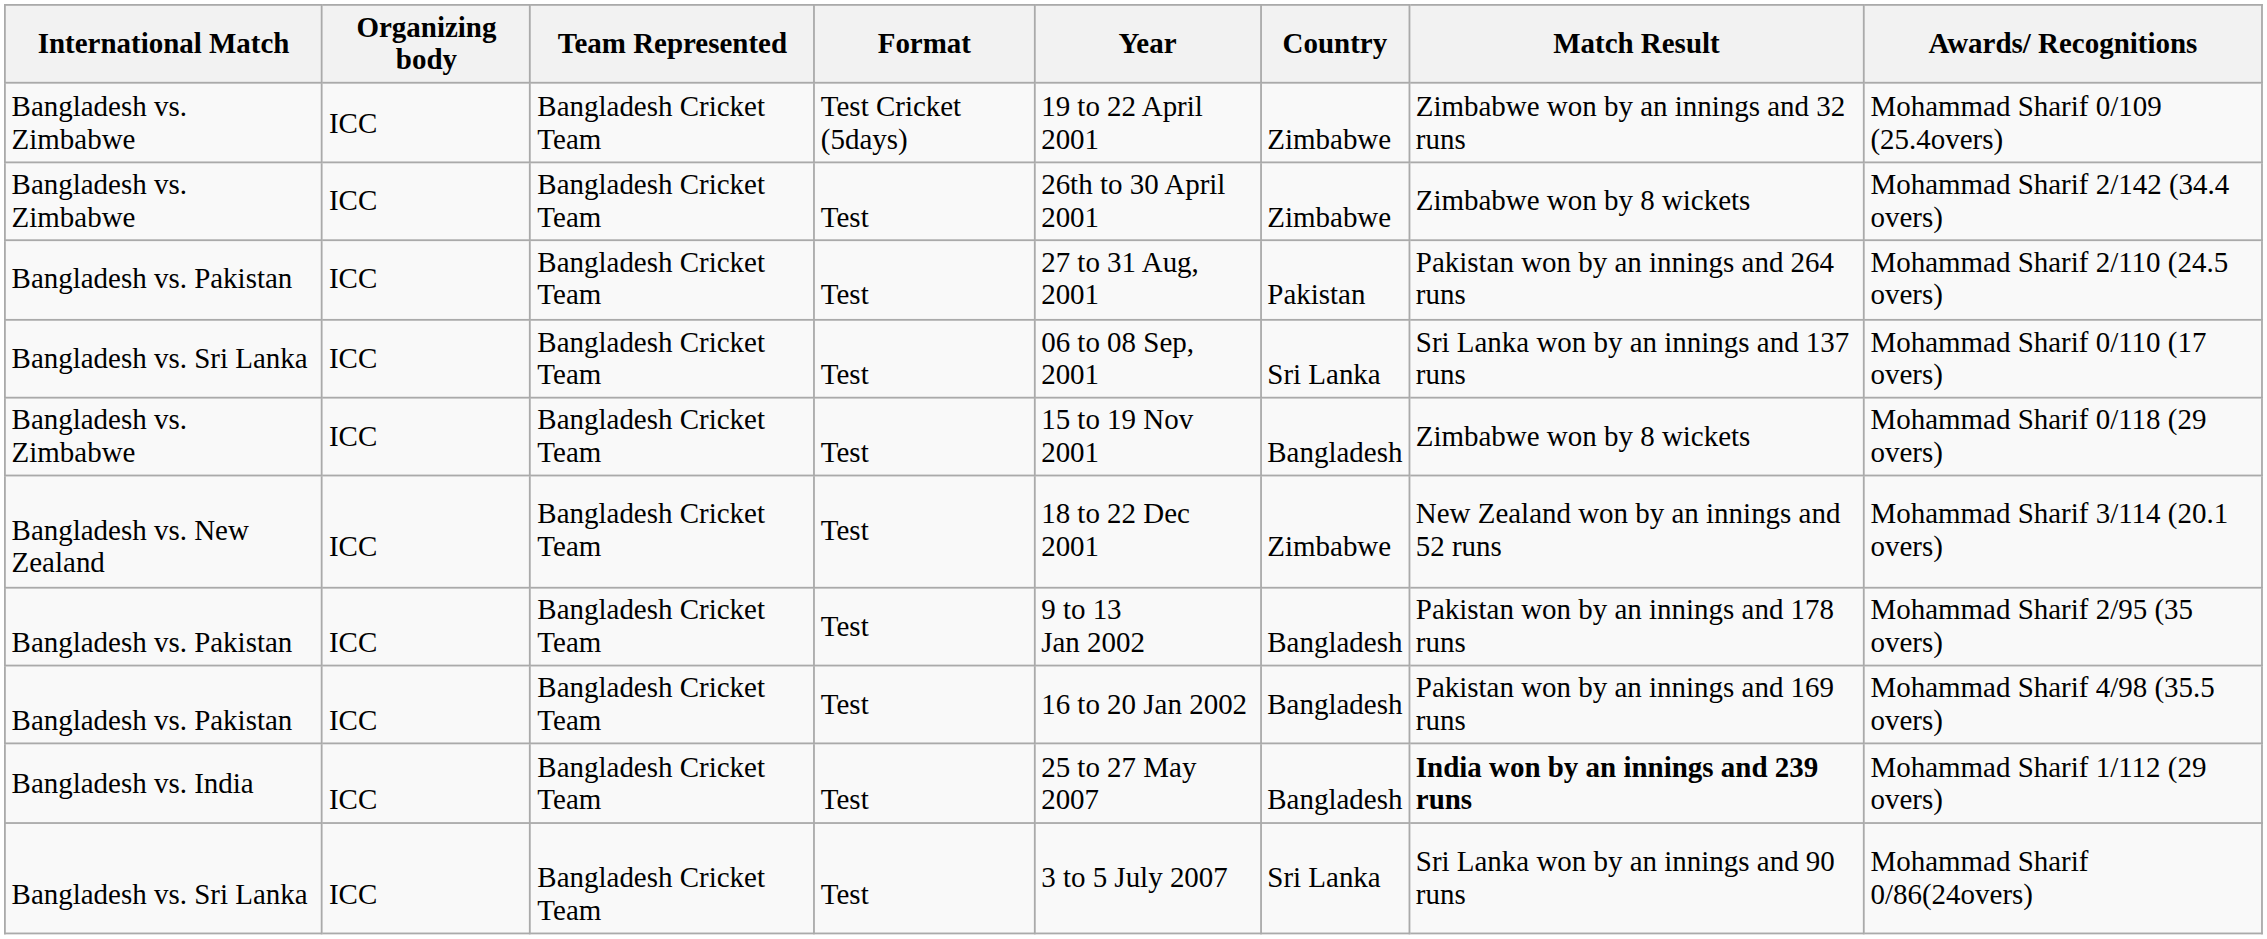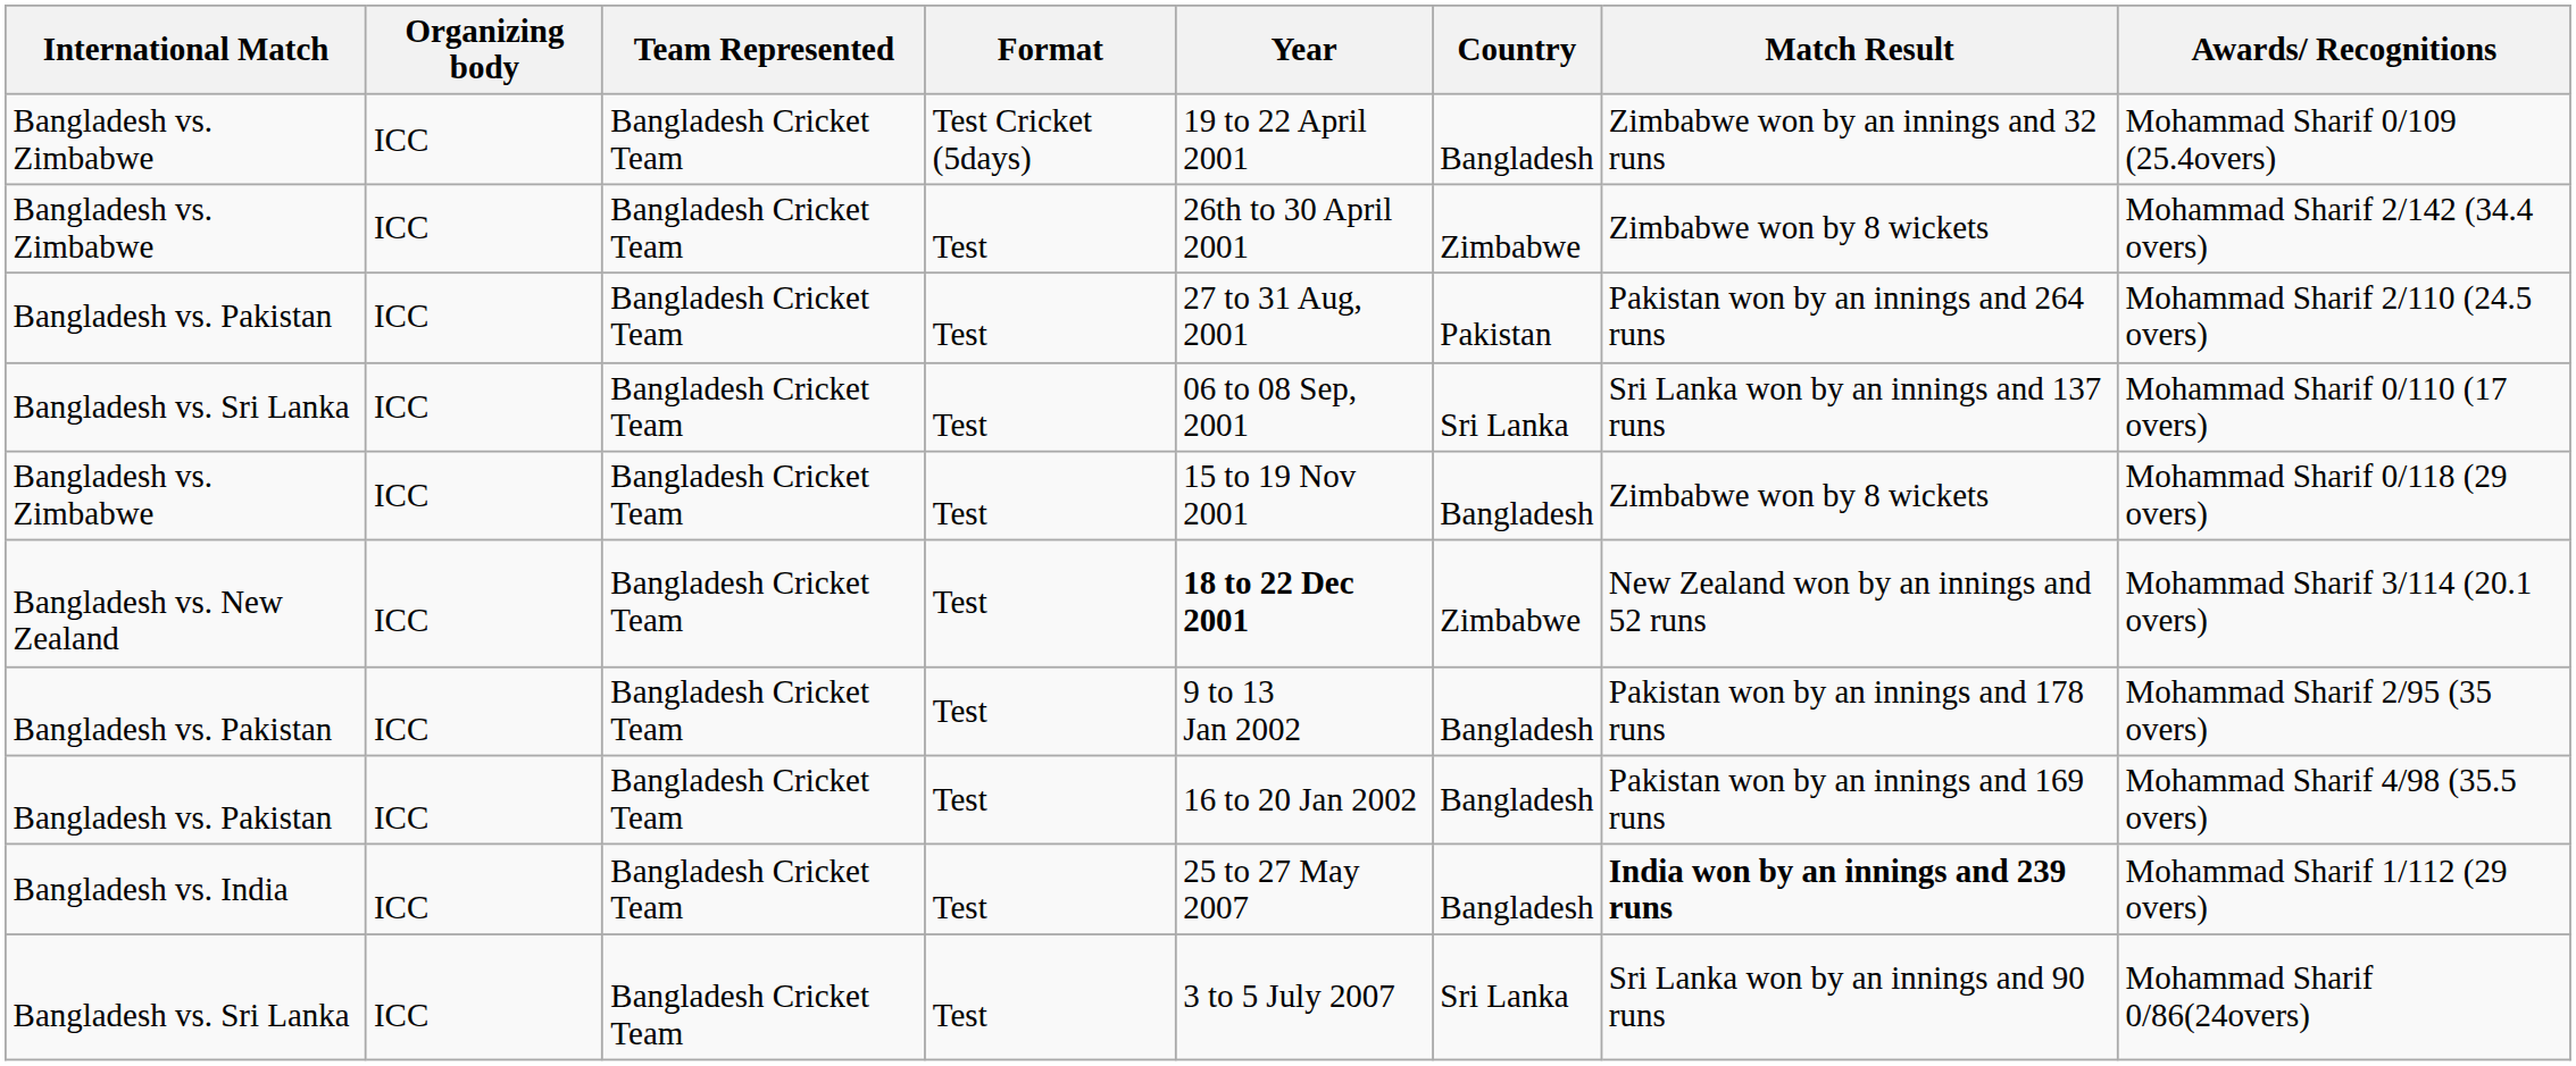Bangladesh vs. Zimbabwe / Test Cricket (5days) | Country: Zimbabwe -> Bangladesh
Bangladesh vs. New Zealand | Year: normal -> bold
